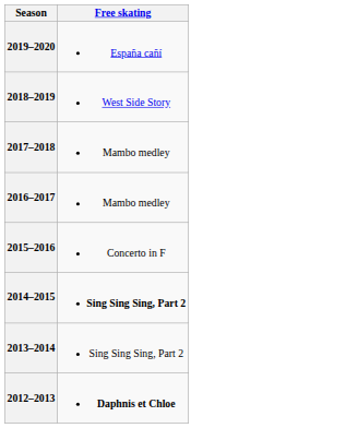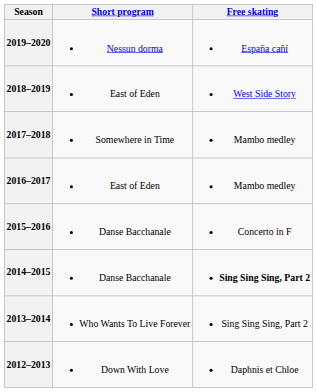+ column: Short program | Nessun dorma | East of Eden | Somewhere in Time | East of Eden | Danse Bacchanale | Danse Bacchanale | Who Wants To Live Forever | Down With Love
2012–2013 | Free skating: bold -> normal
